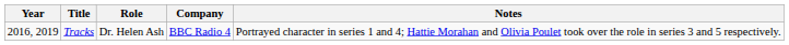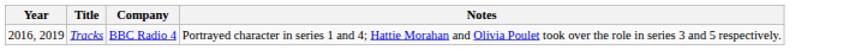- column: Role | Dr. Helen Ash
